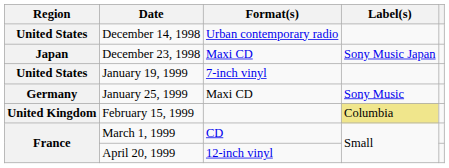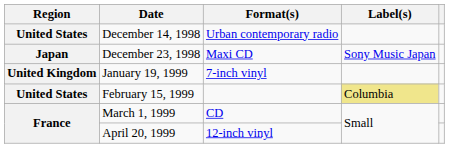January 19, 1999 | Region: United States -> United Kingdom
- row: Germany | January 25, 1999 | Maxi CD | Sony Music
February 15, 1999 | Region: United Kingdom -> United States
